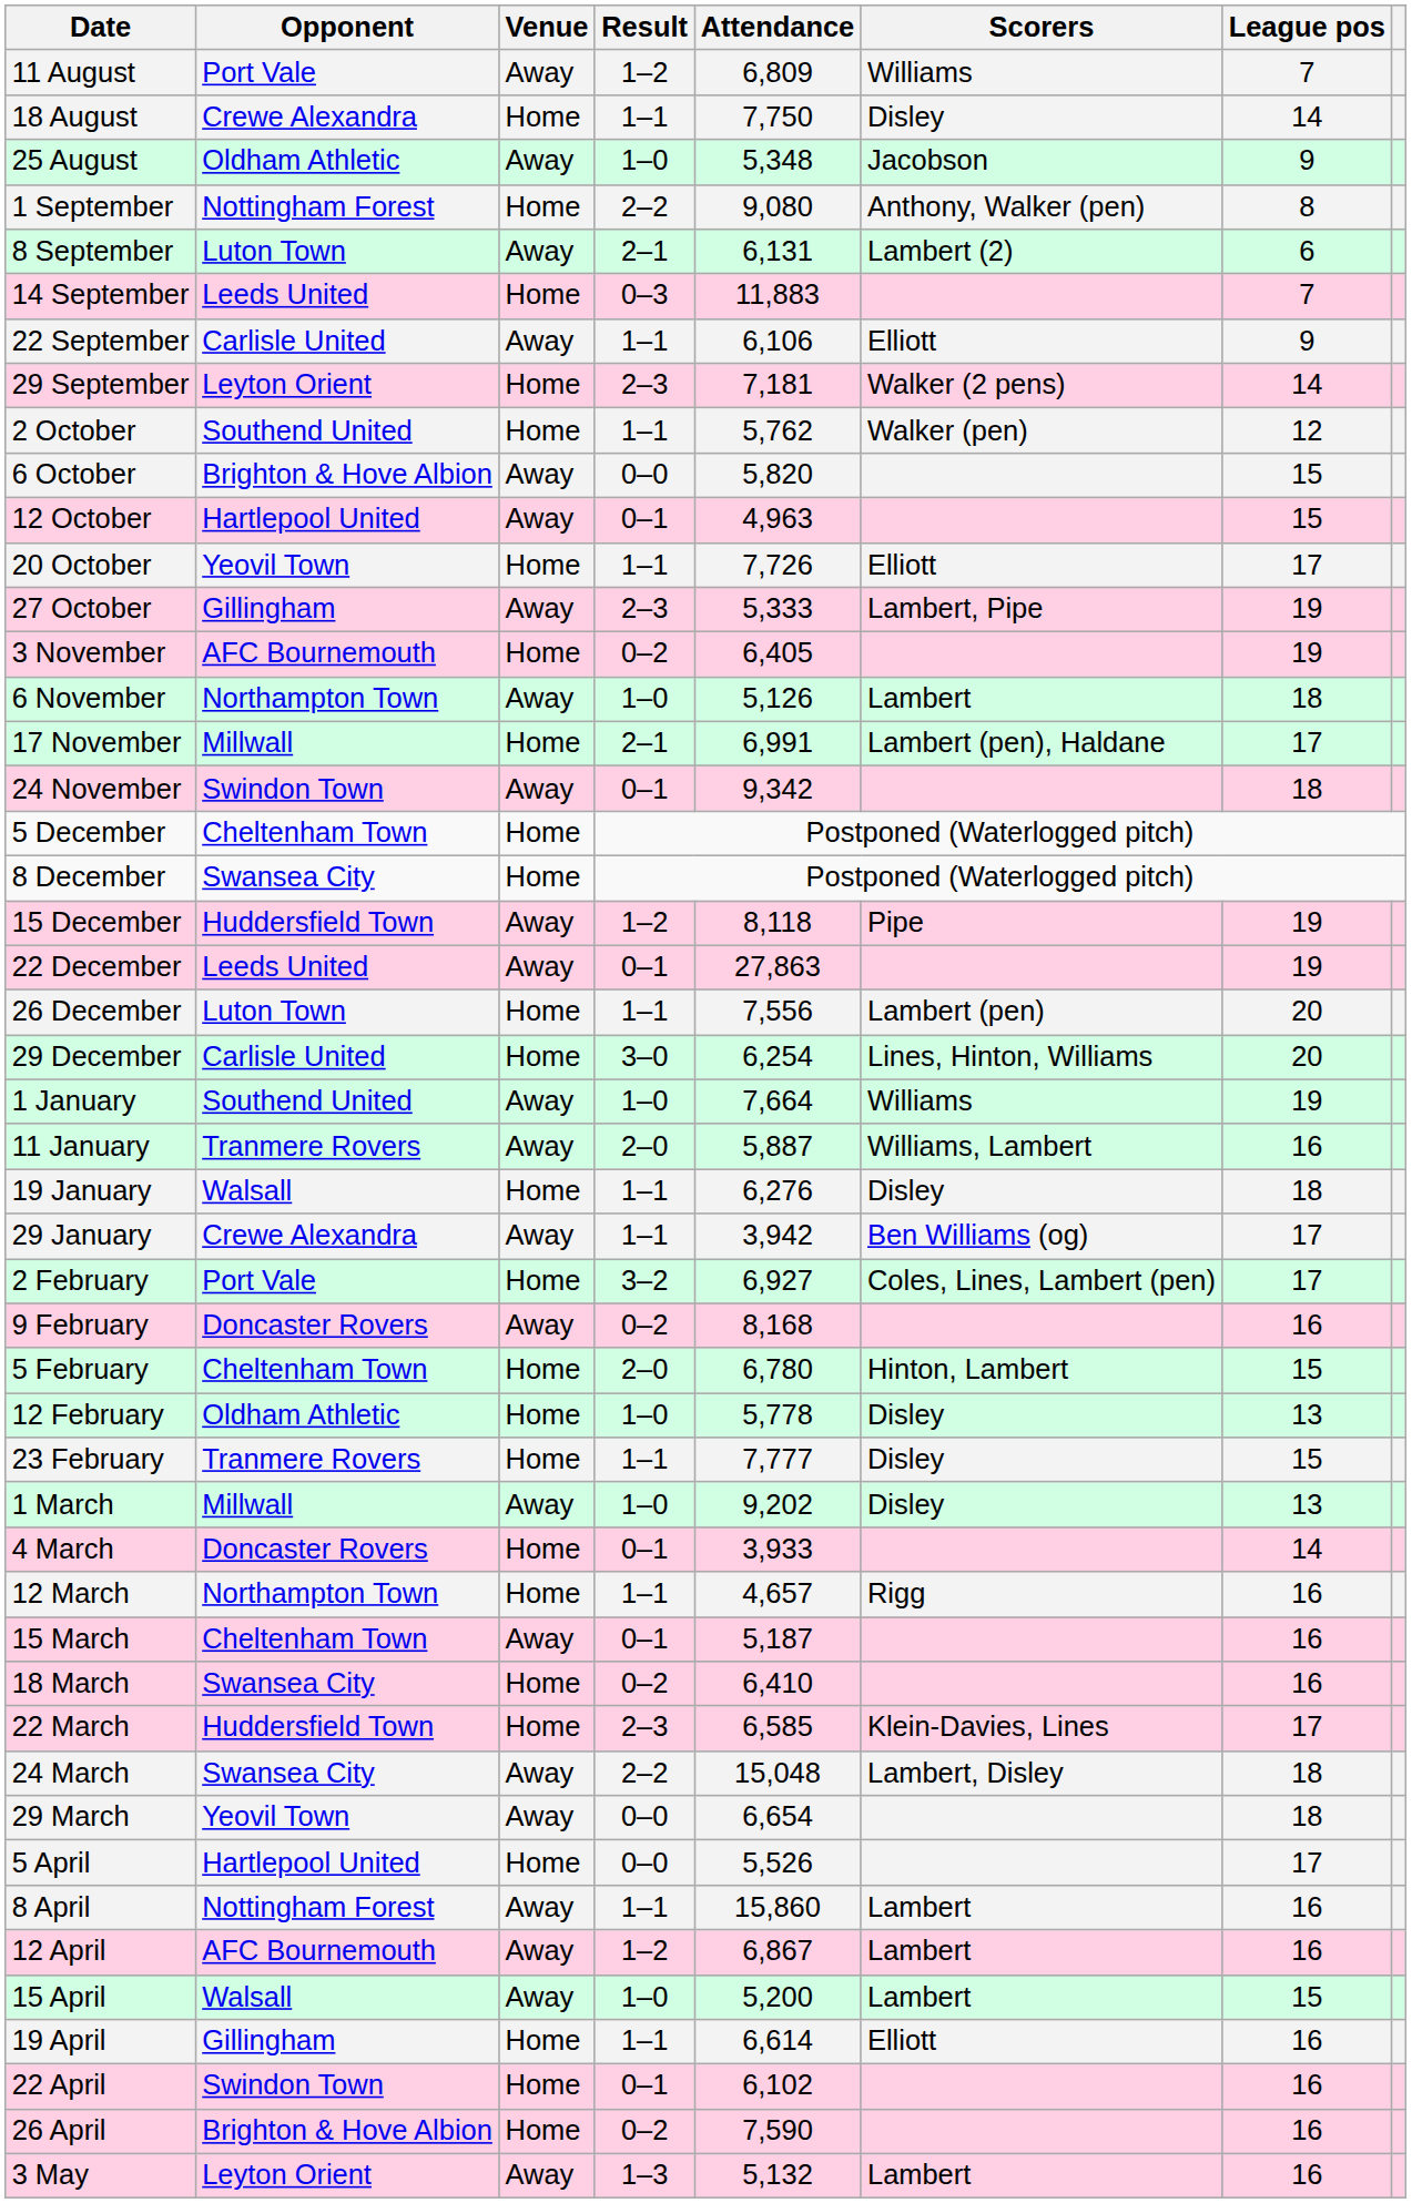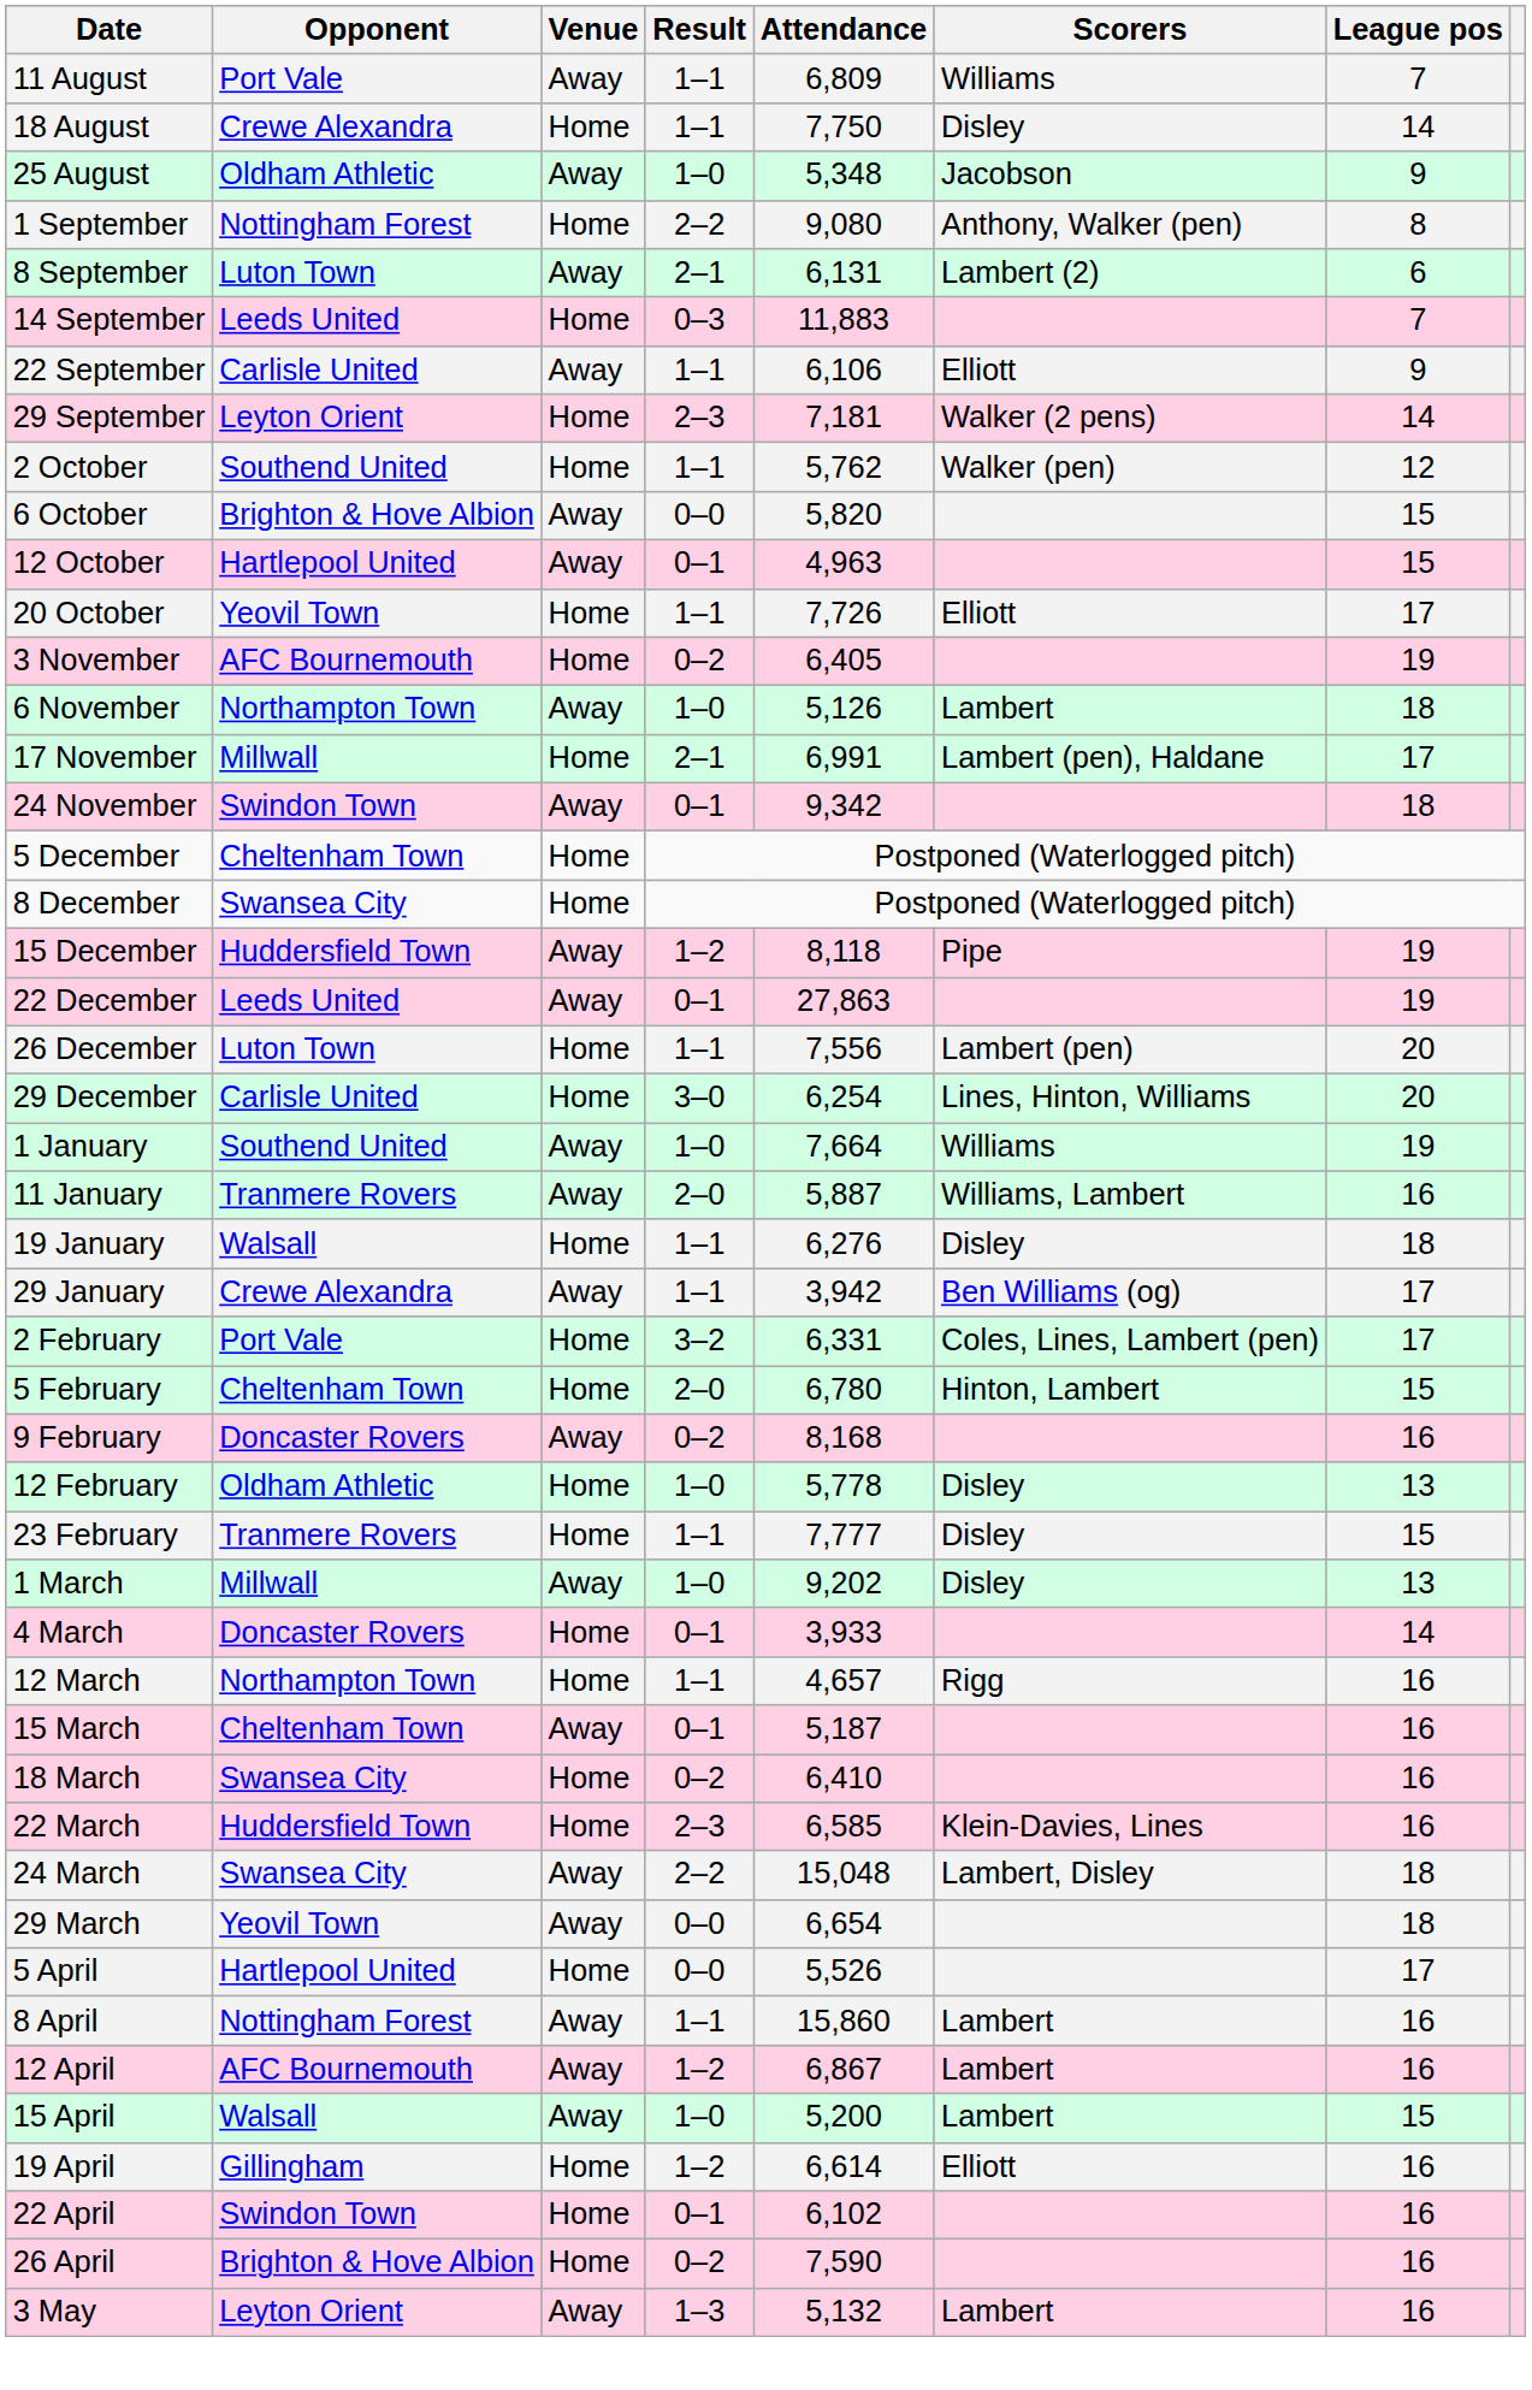11 August | Result: 1–2 -> 1–1
- row: 27 October | Gillingham | Away | 2–3 | 5,333 | Lambert, Pipe | 19
2 February | Attendance: 6,927 -> 6,331
rows swapped: 5 February <-> 9 February
22 March | League pos: 17 -> 16
19 April | Result: 1–1 -> 1–2
